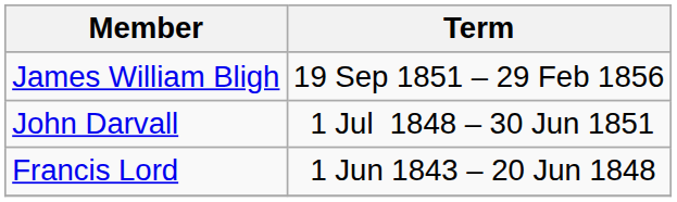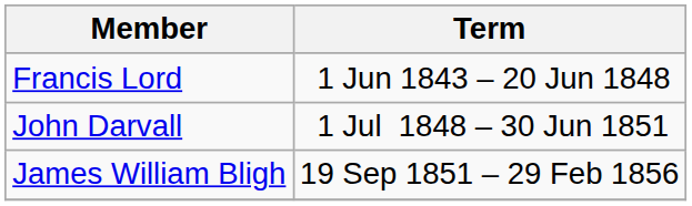rows swapped: Francis Lord <-> James William Bligh
